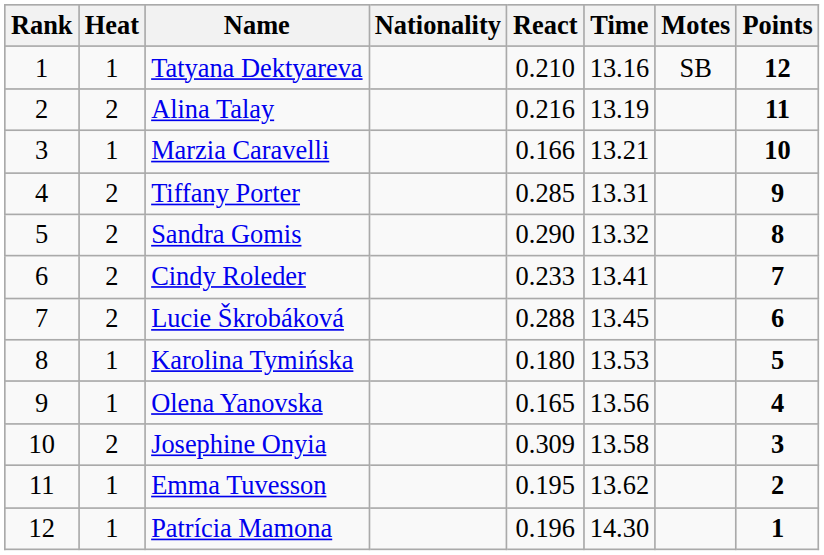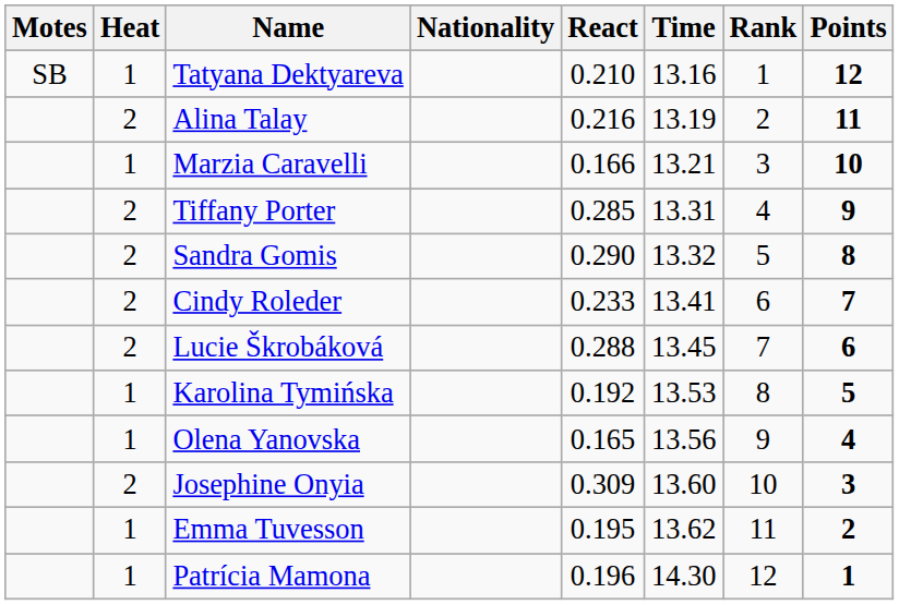columns swapped: Rank <-> Motes
Karolina Tymińska | React: 0.180 -> 0.192
Josephine Onyia | Time: 13.58 -> 13.60
